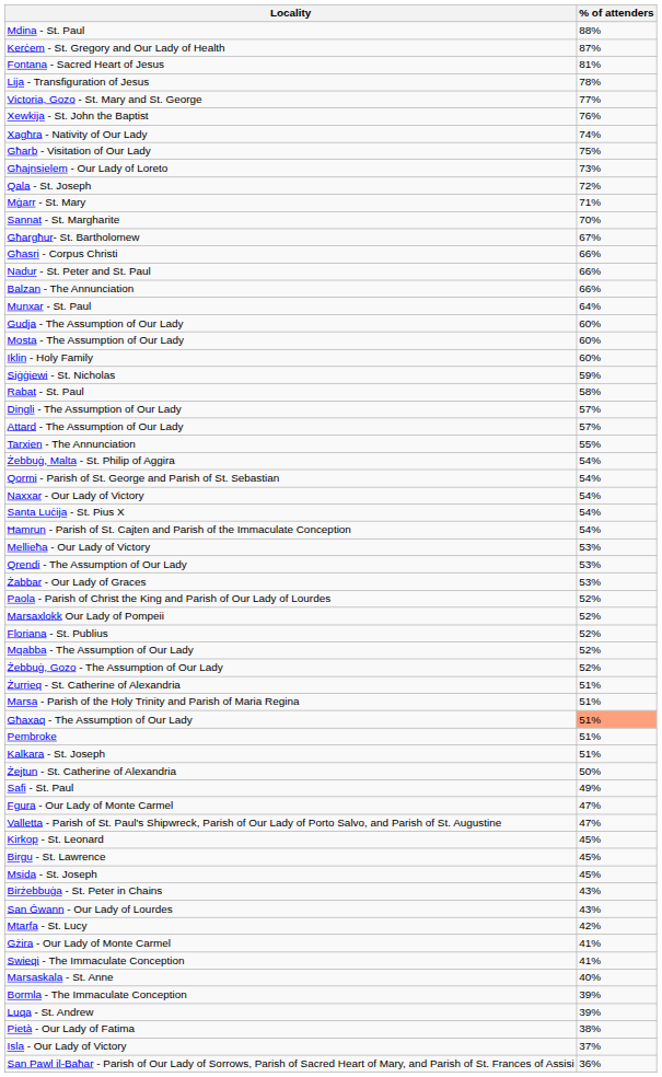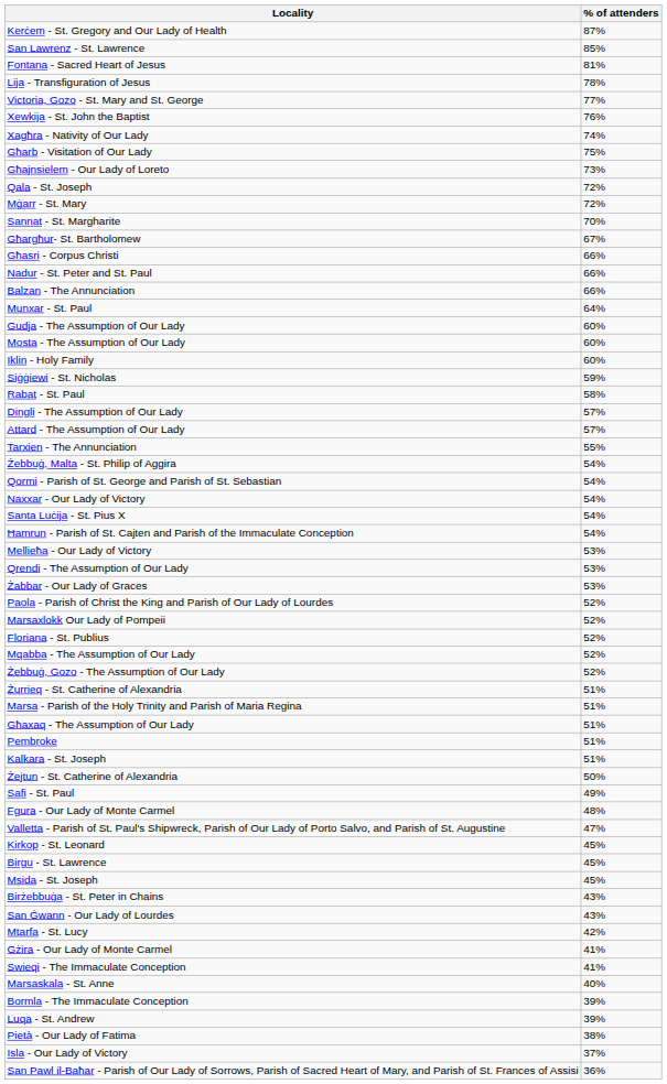- row: Mdina - St. Paul | 88%
+ row: San Lawrenz - St. Lawrence | 85%
Mġarr - St. Mary | % of attenders: 71% -> 72%
Għaxaq - The Assumption of Our Lady | % of attenders: lightsalmon background -> no background
Fgura - Our Lady of Monte Carmel | % of attenders: 47% -> 48%
